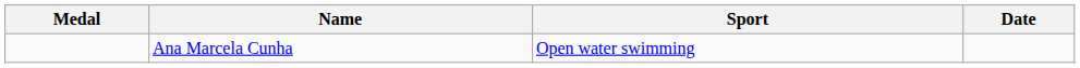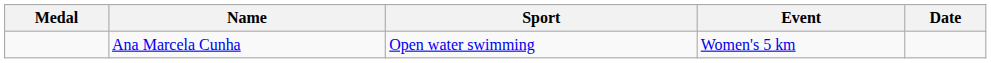+ column: Event | Women's 5 km
